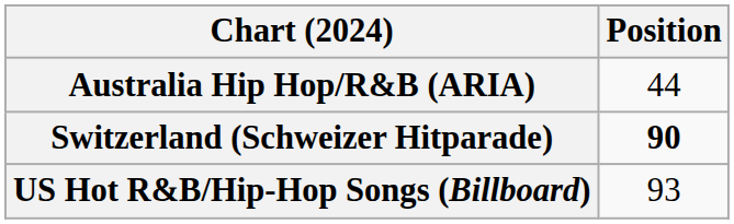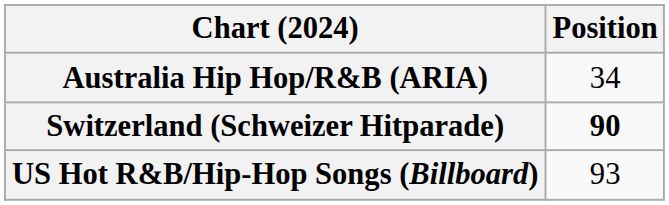Australia Hip Hop/R&B (ARIA) | Position: 44 -> 34
